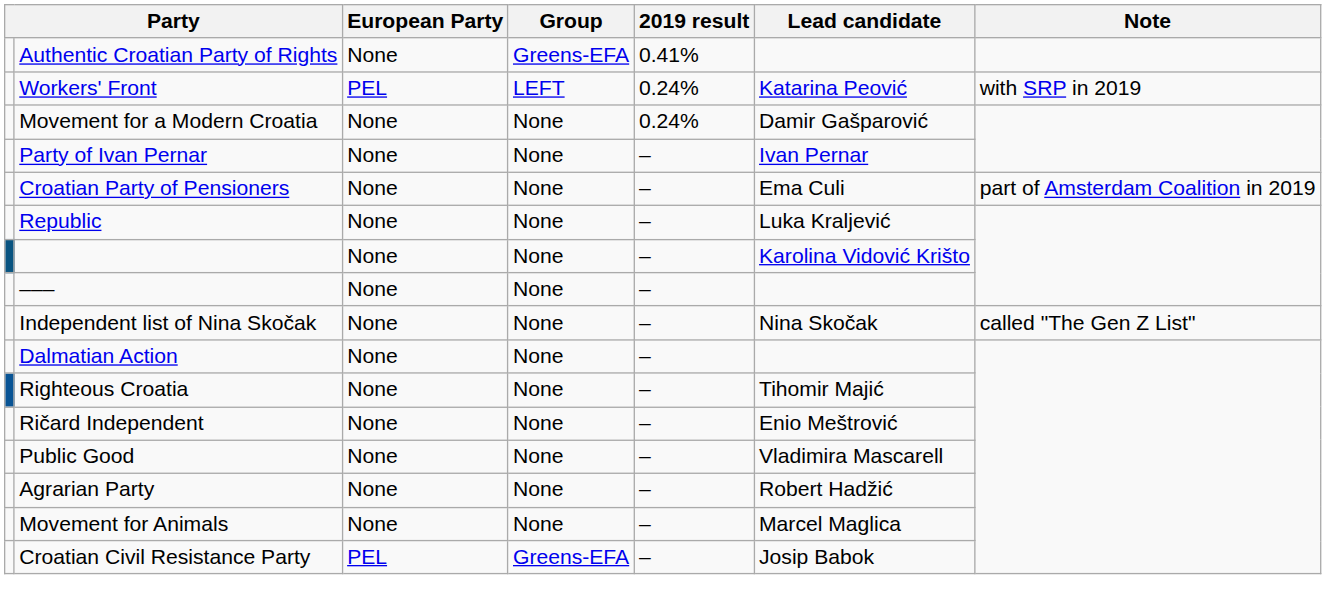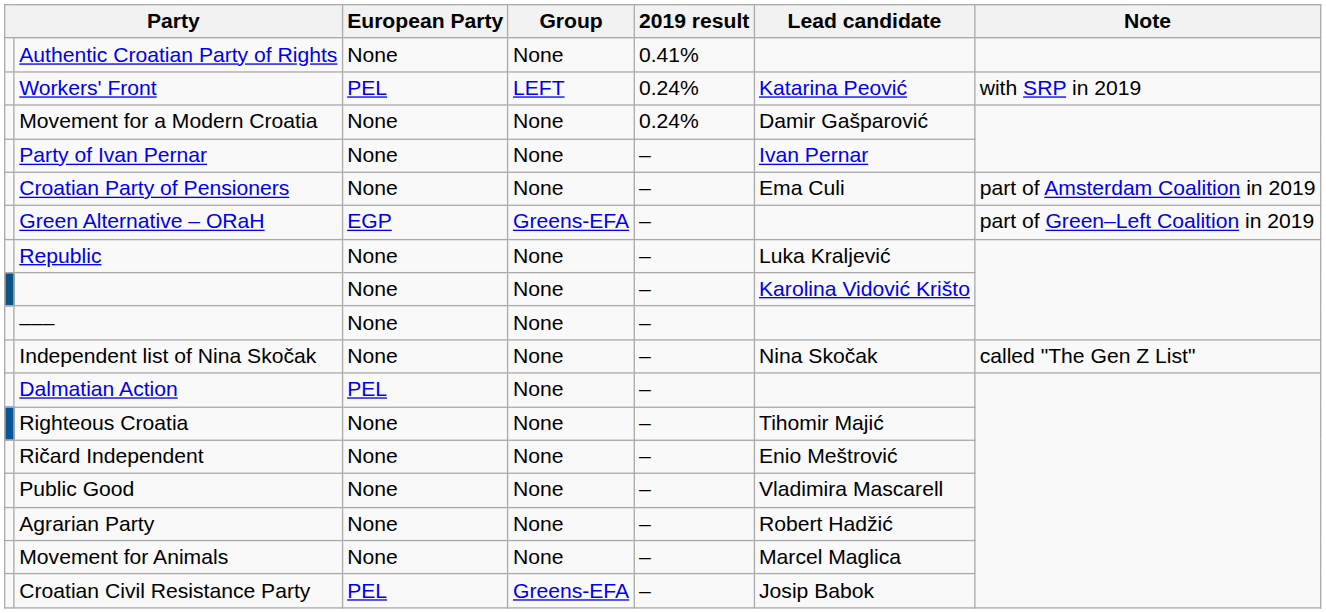Authentic Croatian Party of Rights | Group: Greens-EFA -> None
+ row: Green Alternative – ORaH | EGP | Greens-EFA | – | part of Green–Left Coalition in 2019
Dalmatian Action | European Party: None -> PEL
